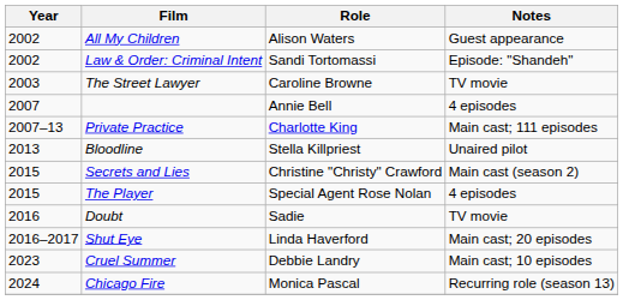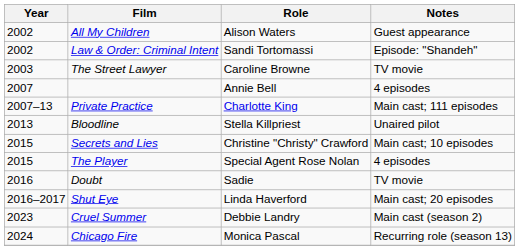Secrets and Lies | Notes: Main cast (season 2) -> Main cast; 10 episodes
Cruel Summer | Notes: Main cast; 10 episodes -> Main cast (season 2)
